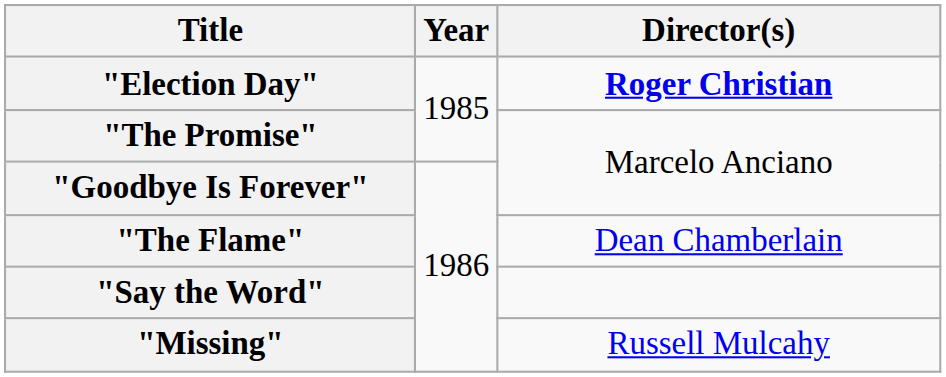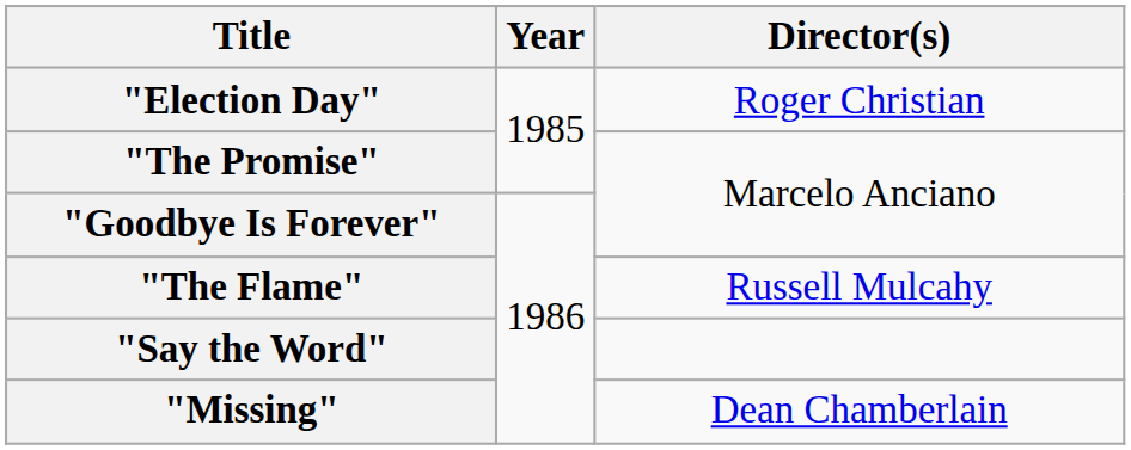"Election Day" | Director(s): bold -> normal
"The Flame" | Director(s): Dean Chamberlain -> Russell Mulcahy
"Missing" | Director(s): Russell Mulcahy -> Dean Chamberlain
